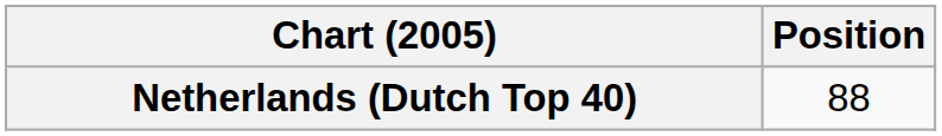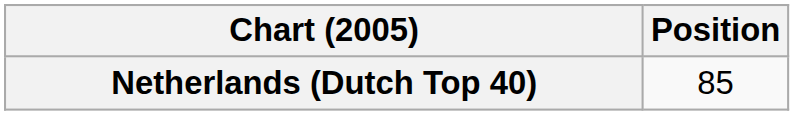Netherlands (Dutch Top 40) | Position: 88 -> 85
